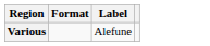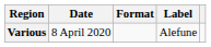+ column: Date | 8 April 2020
